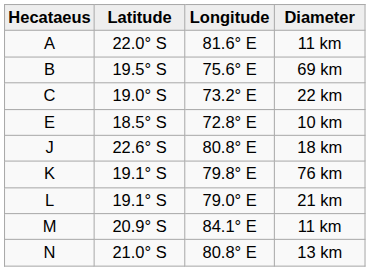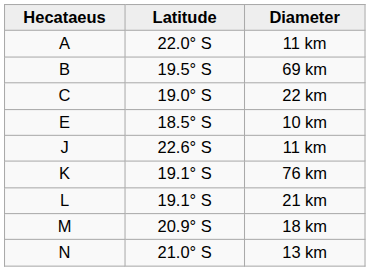- column: Longitude | 81.6° E | 75.6° E | 73.2° E | 72.8° E | 80.8° E | 79.8° E | 79.0° E | 84.1° E | 80.8° E
J | Diameter: 18 km -> 11 km
M | Diameter: 11 km -> 18 km
